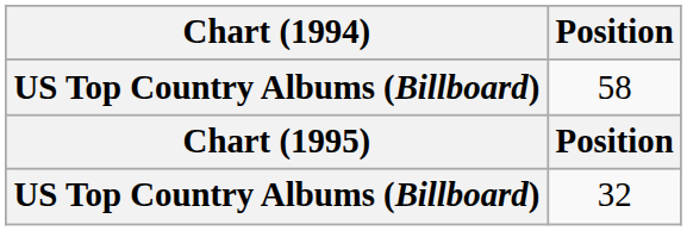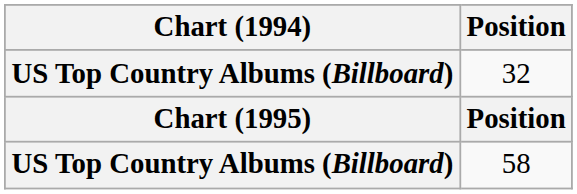rows swapped: 58 <-> 32
